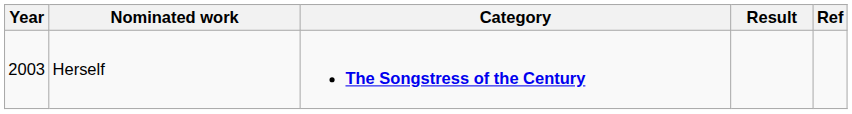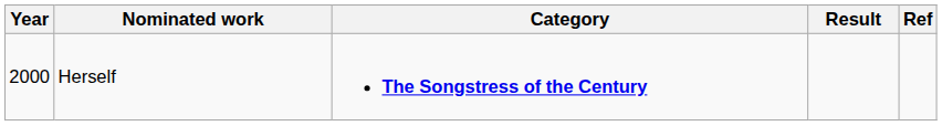Herself | Year: 2003 -> 2000
